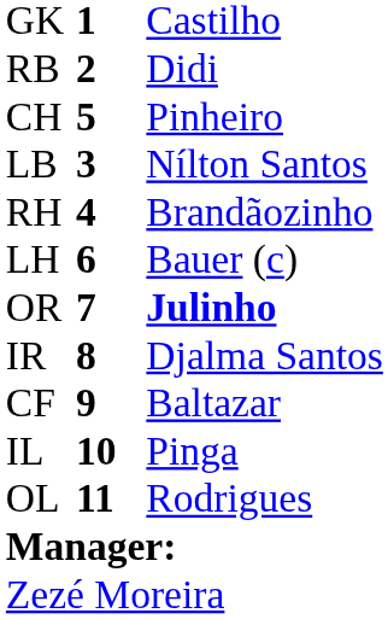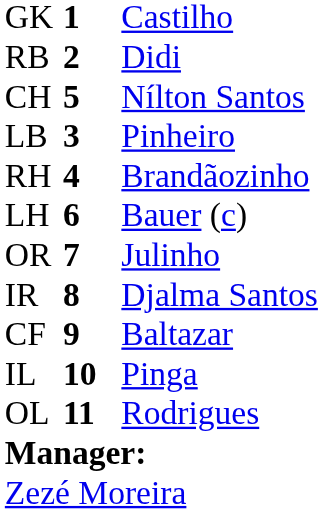CH | column 3: Pinheiro -> Nílton Santos
LB | column 3: Nílton Santos -> Pinheiro
OR | column 3: bold -> normal
